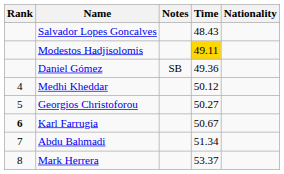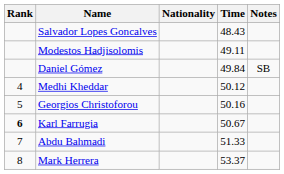columns swapped: Nationality <-> Notes
Modestos Hadjisolomis | Time: gold background -> no background
Daniel Gómez | Time: 49.36 -> 49.84
Georgios Christoforou | Time: 50.27 -> 50.16
Abdu Bahmadi | Time: 51.34 -> 51.33
